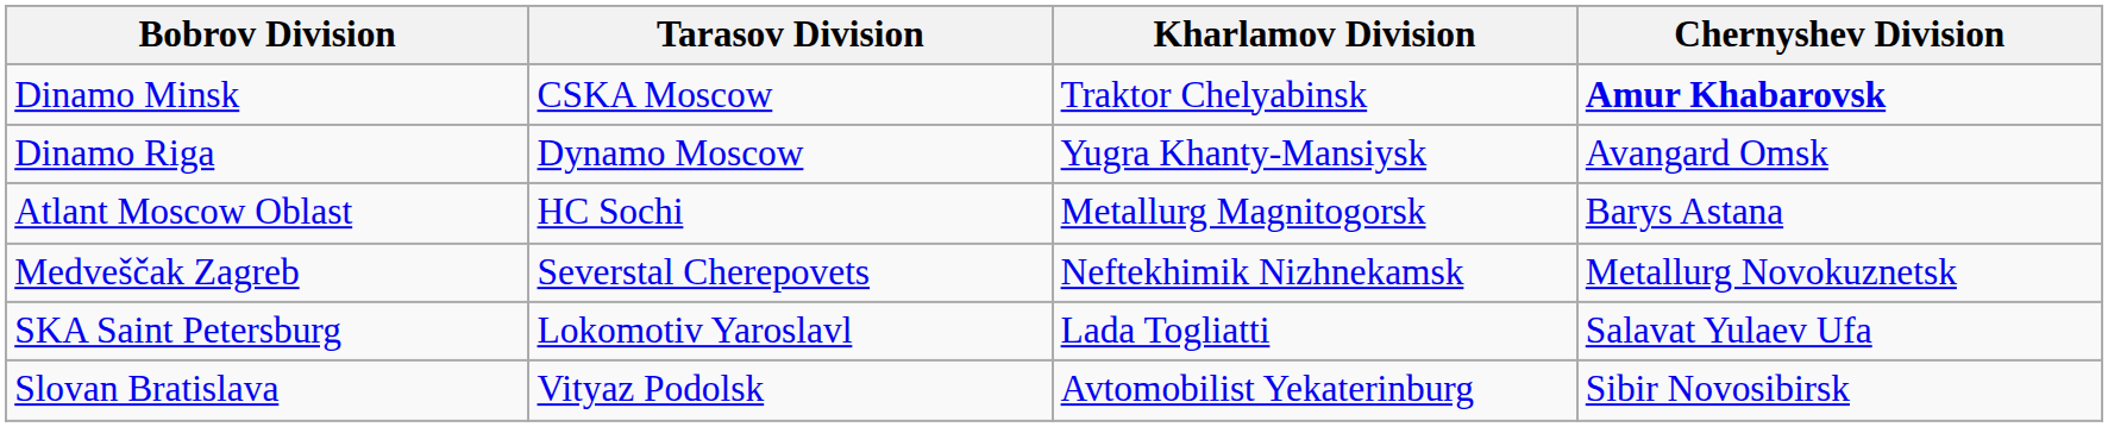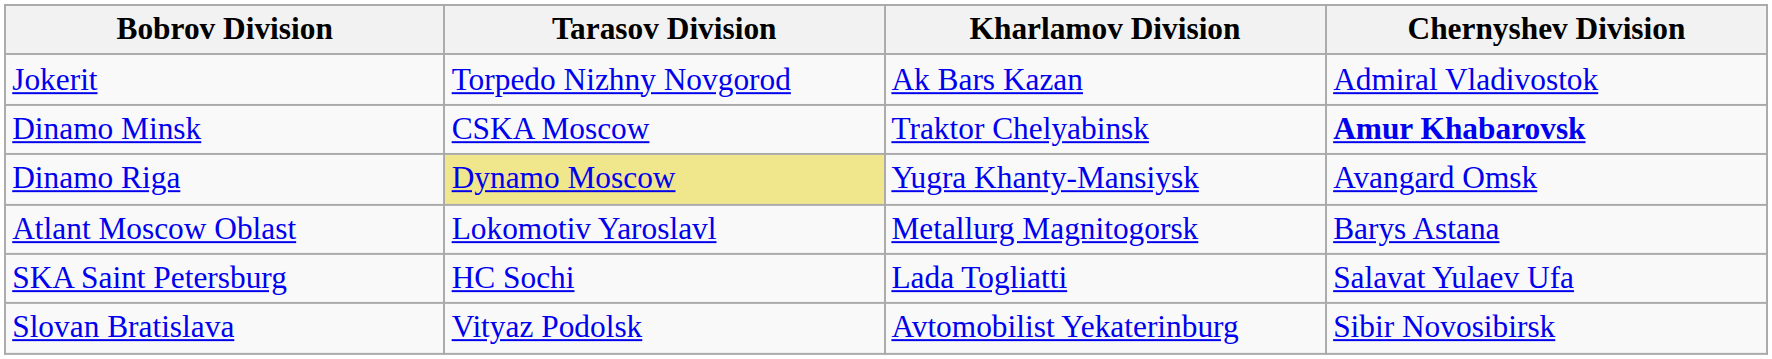+ row: Jokerit | Torpedo Nizhny Novgorod | Ak Bars Kazan | Admiral Vladivostok
Dinamo Riga | Tarasov Division: no background -> khaki background
Atlant Moscow Oblast | Tarasov Division: HC Sochi -> Lokomotiv Yaroslavl
- row: Medveščak Zagreb | Severstal Cherepovets | Neftekhimik Nizhnekamsk | Metallurg Novokuznetsk
SKA Saint Petersburg | Tarasov Division: Lokomotiv Yaroslavl -> HC Sochi
